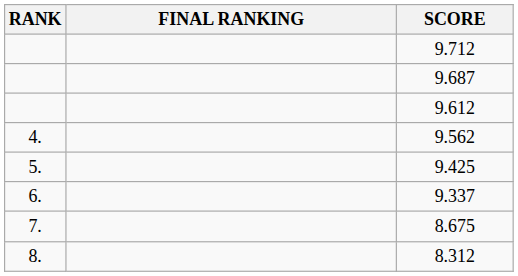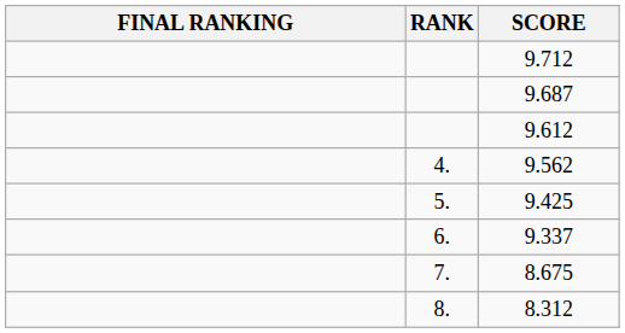columns swapped: RANK <-> FINAL RANKING
